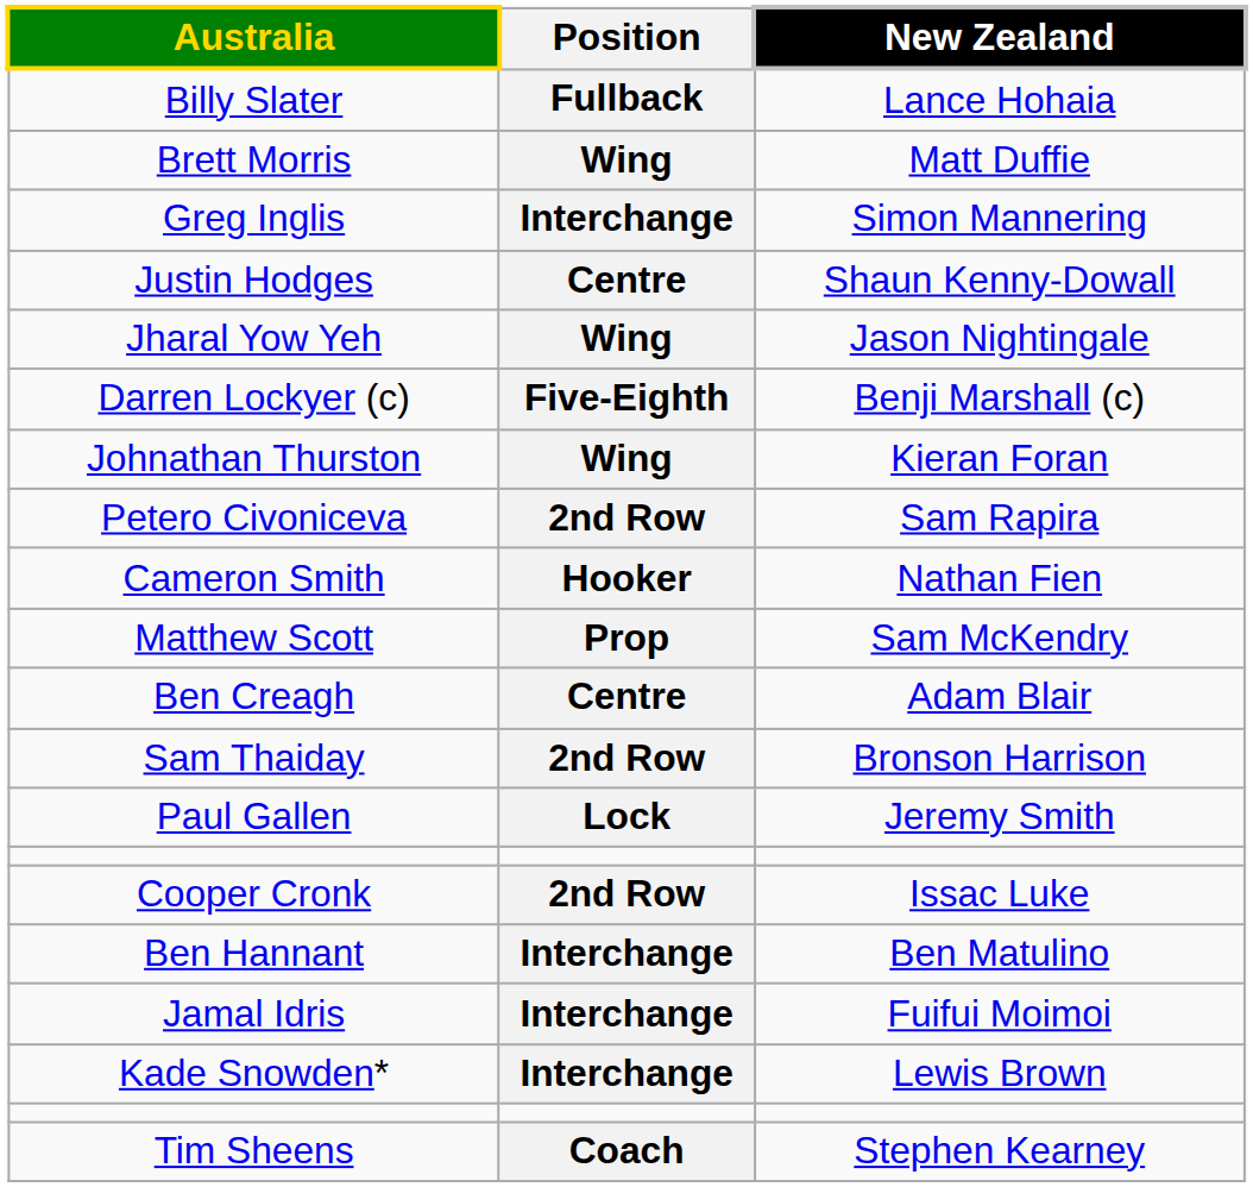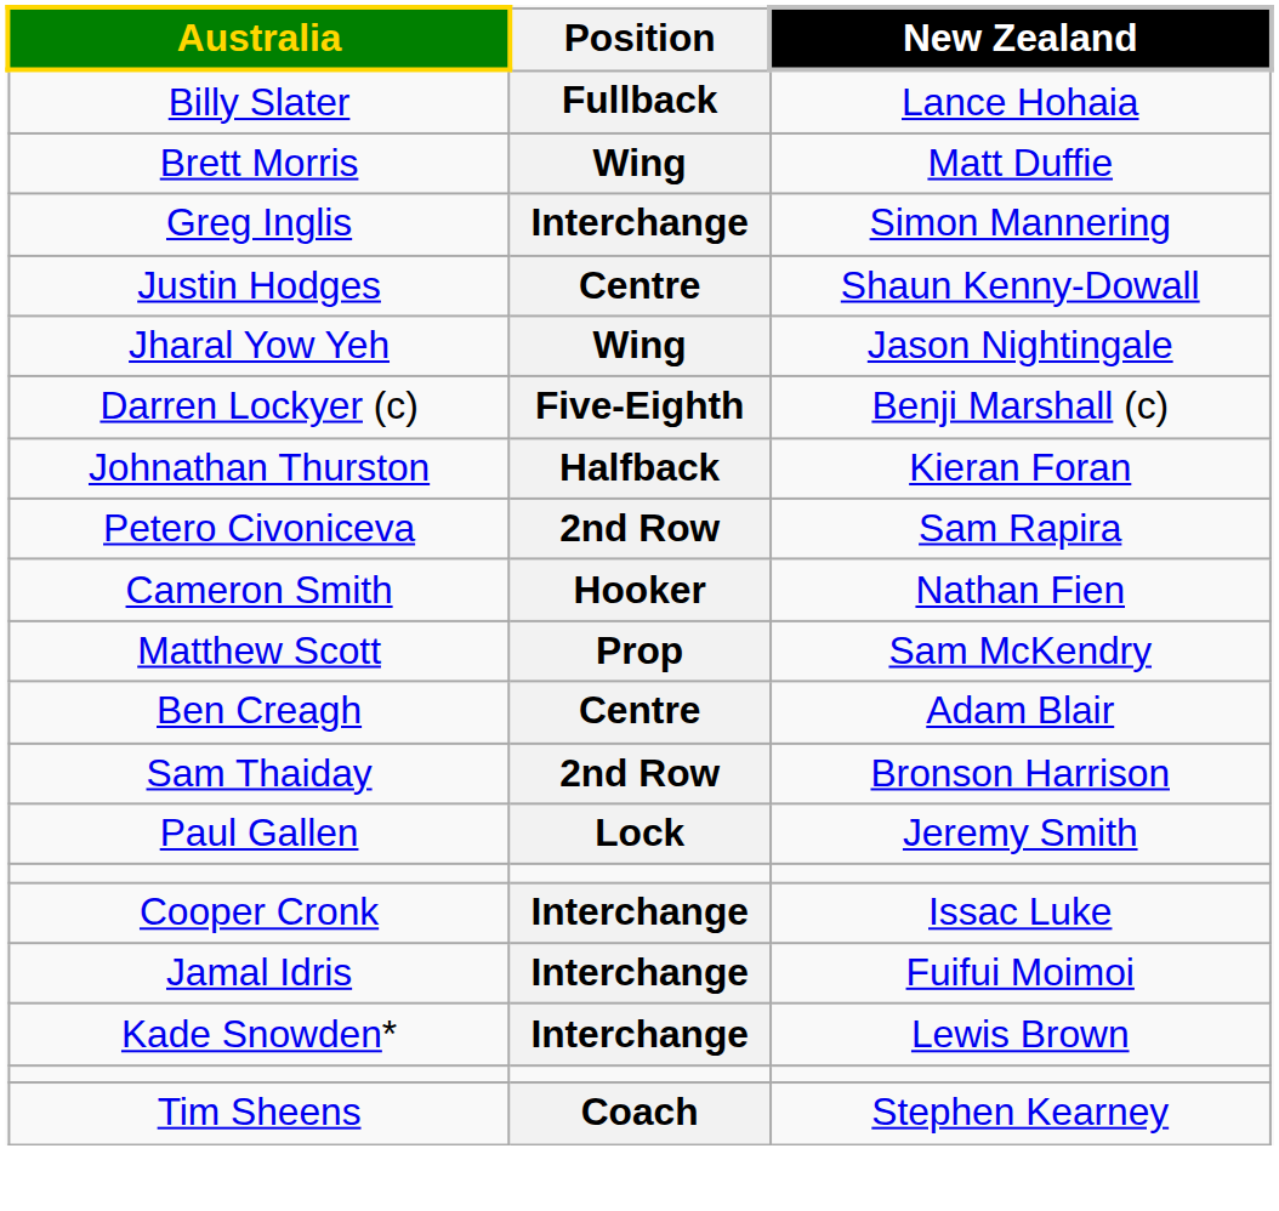Johnathan Thurston | Position: Wing -> Halfback
Cooper Cronk | Position: 2nd Row -> Interchange
- row: Ben Hannant | Interchange | Ben Matulino
